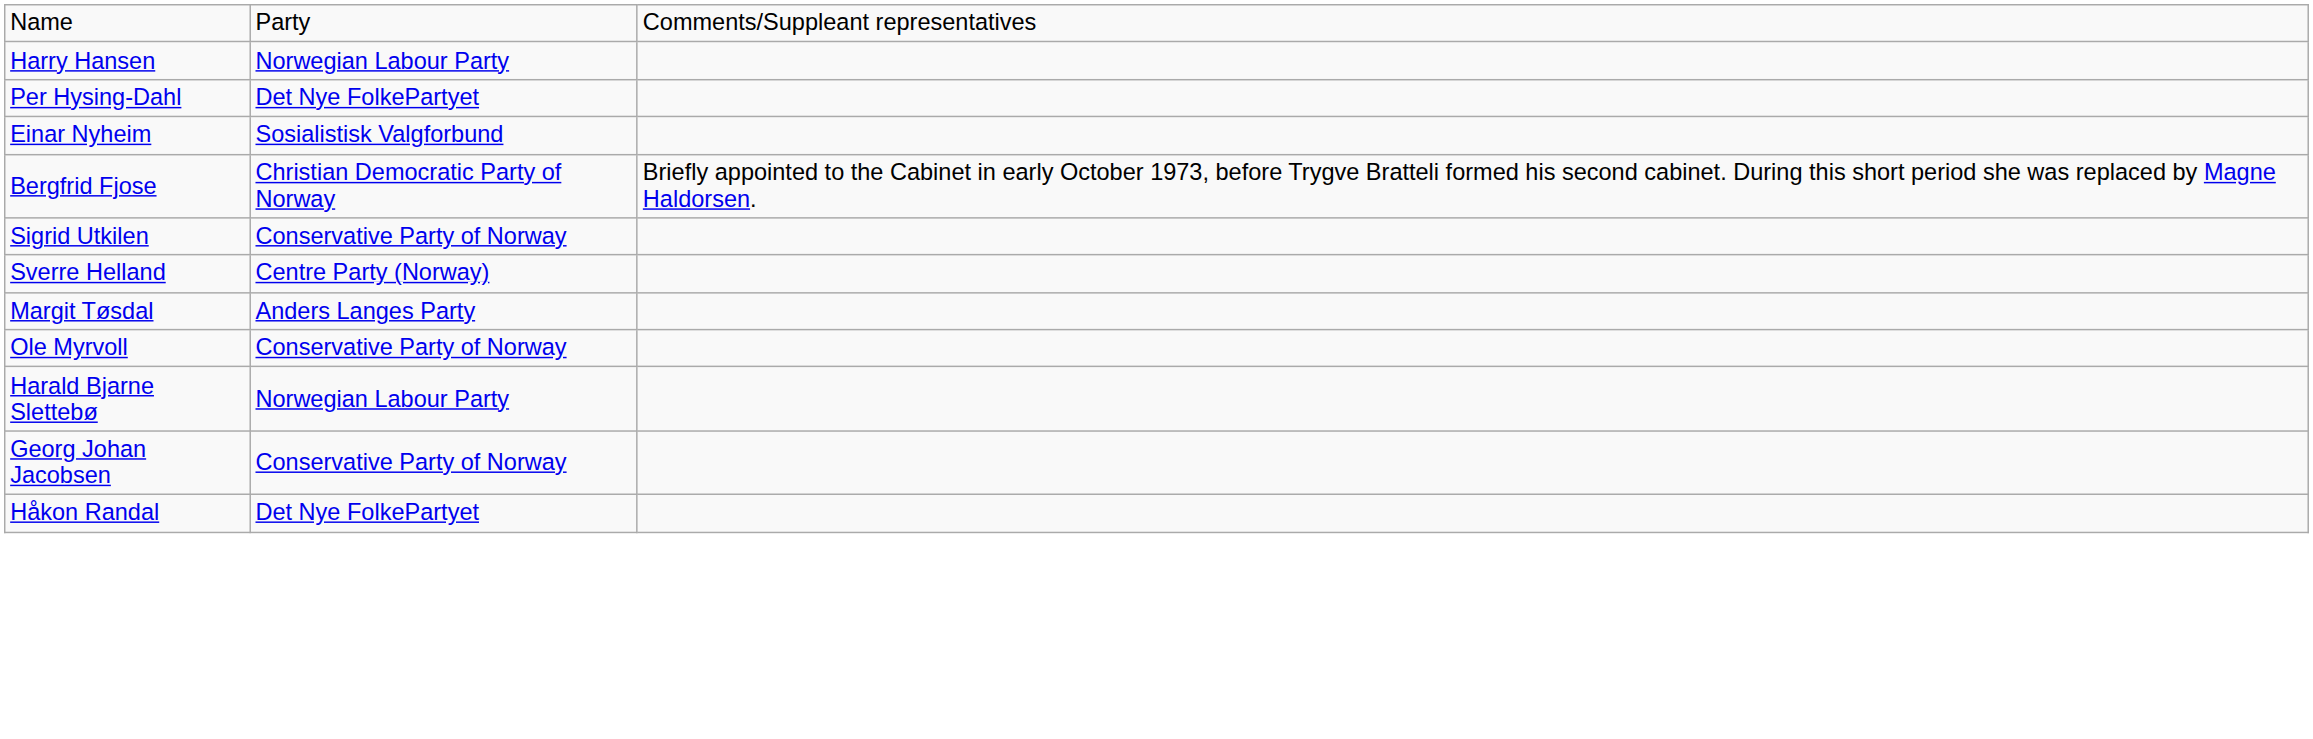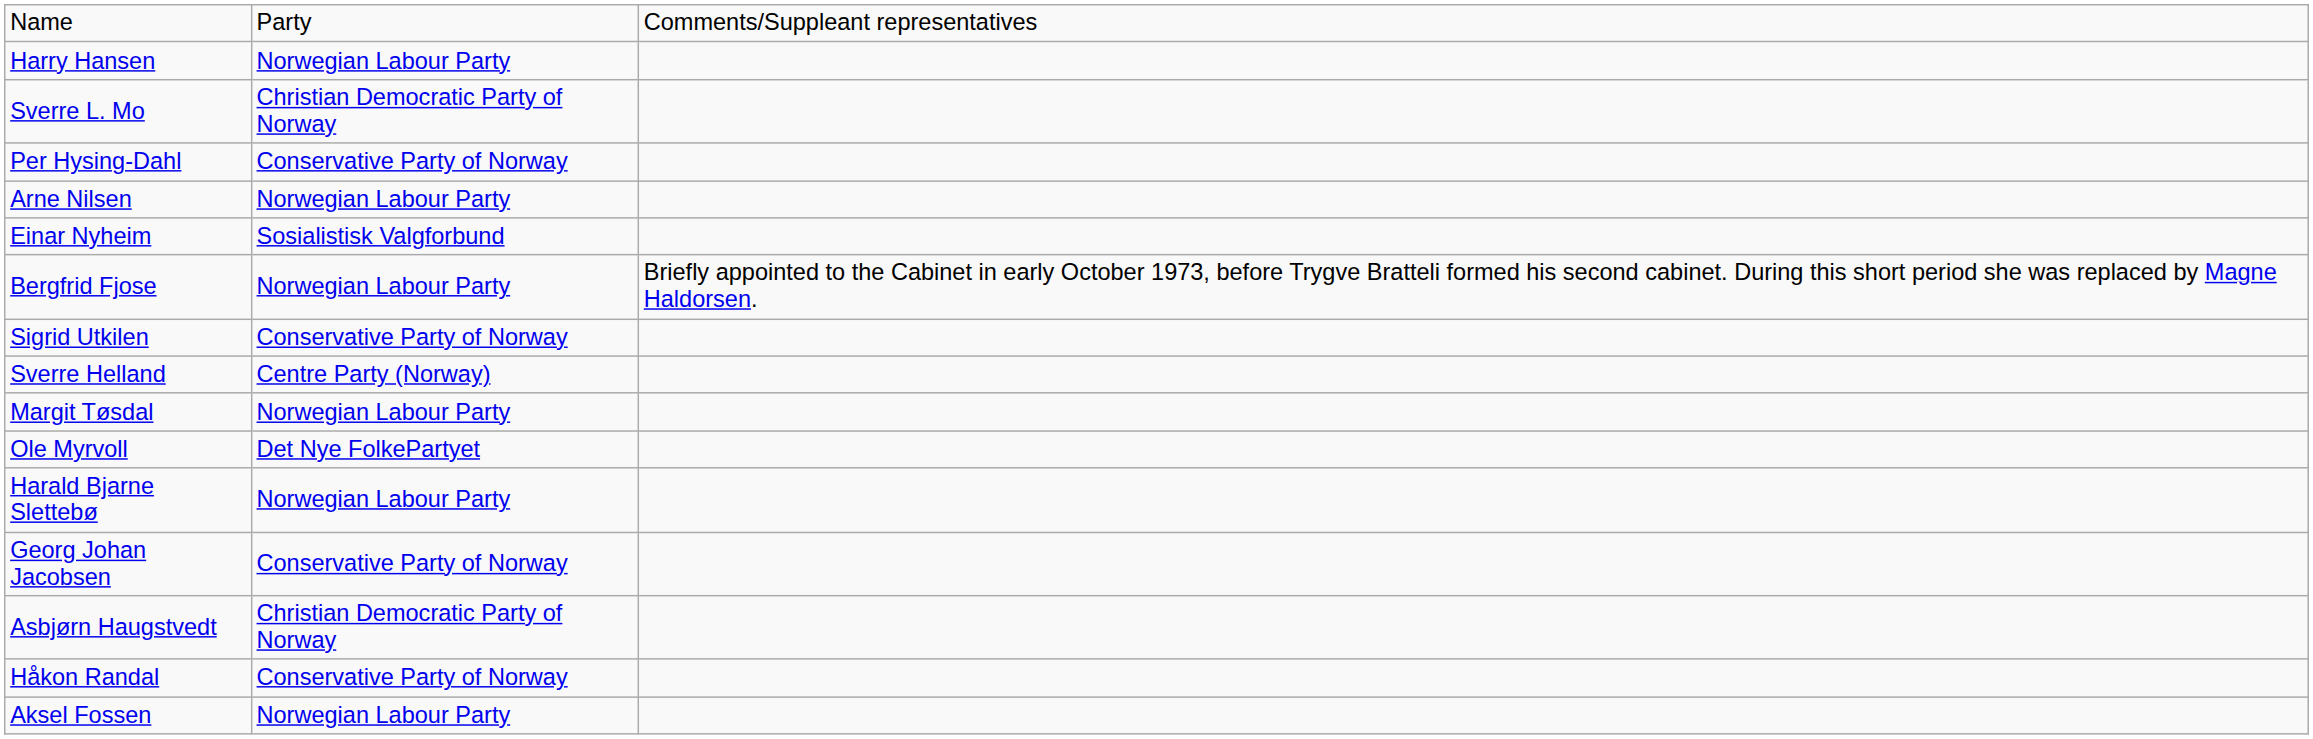+ row: Sverre L. Mo | Christian Democratic Party of Norway
Per Hysing-Dahl | column 2: Det Nye FolkePartyet -> Conservative Party of Norway
+ row: Arne Nilsen | Norwegian Labour Party
Bergfrid Fjose | column 2: Christian Democratic Party of Norway -> Norwegian Labour Party
Margit Tøsdal | column 2: Anders Langes Party -> Norwegian Labour Party
Ole Myrvoll | column 2: Conservative Party of Norway -> Det Nye FolkePartyet
+ row: Asbjørn Haugstvedt | Christian Democratic Party of Norway
Håkon Randal | column 2: Det Nye FolkePartyet -> Conservative Party of Norway
+ row: Aksel Fossen | Norwegian Labour Party
